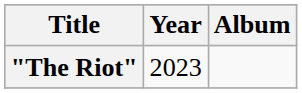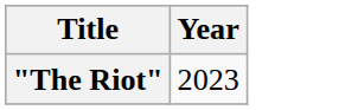- column: Album
